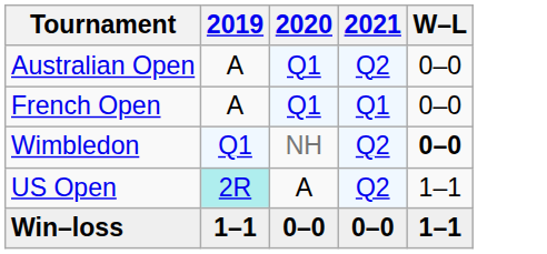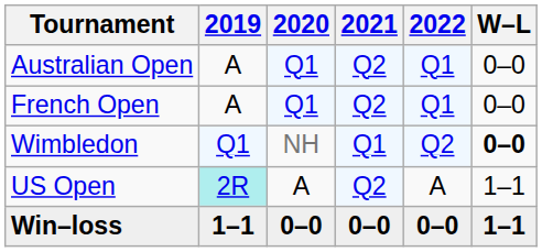+ column: 2022 | Q1 | Q1 | Q2 | A | 0–0
French Open | 2021: Q1 -> Q2
Wimbledon | 2021: Q2 -> Q1
